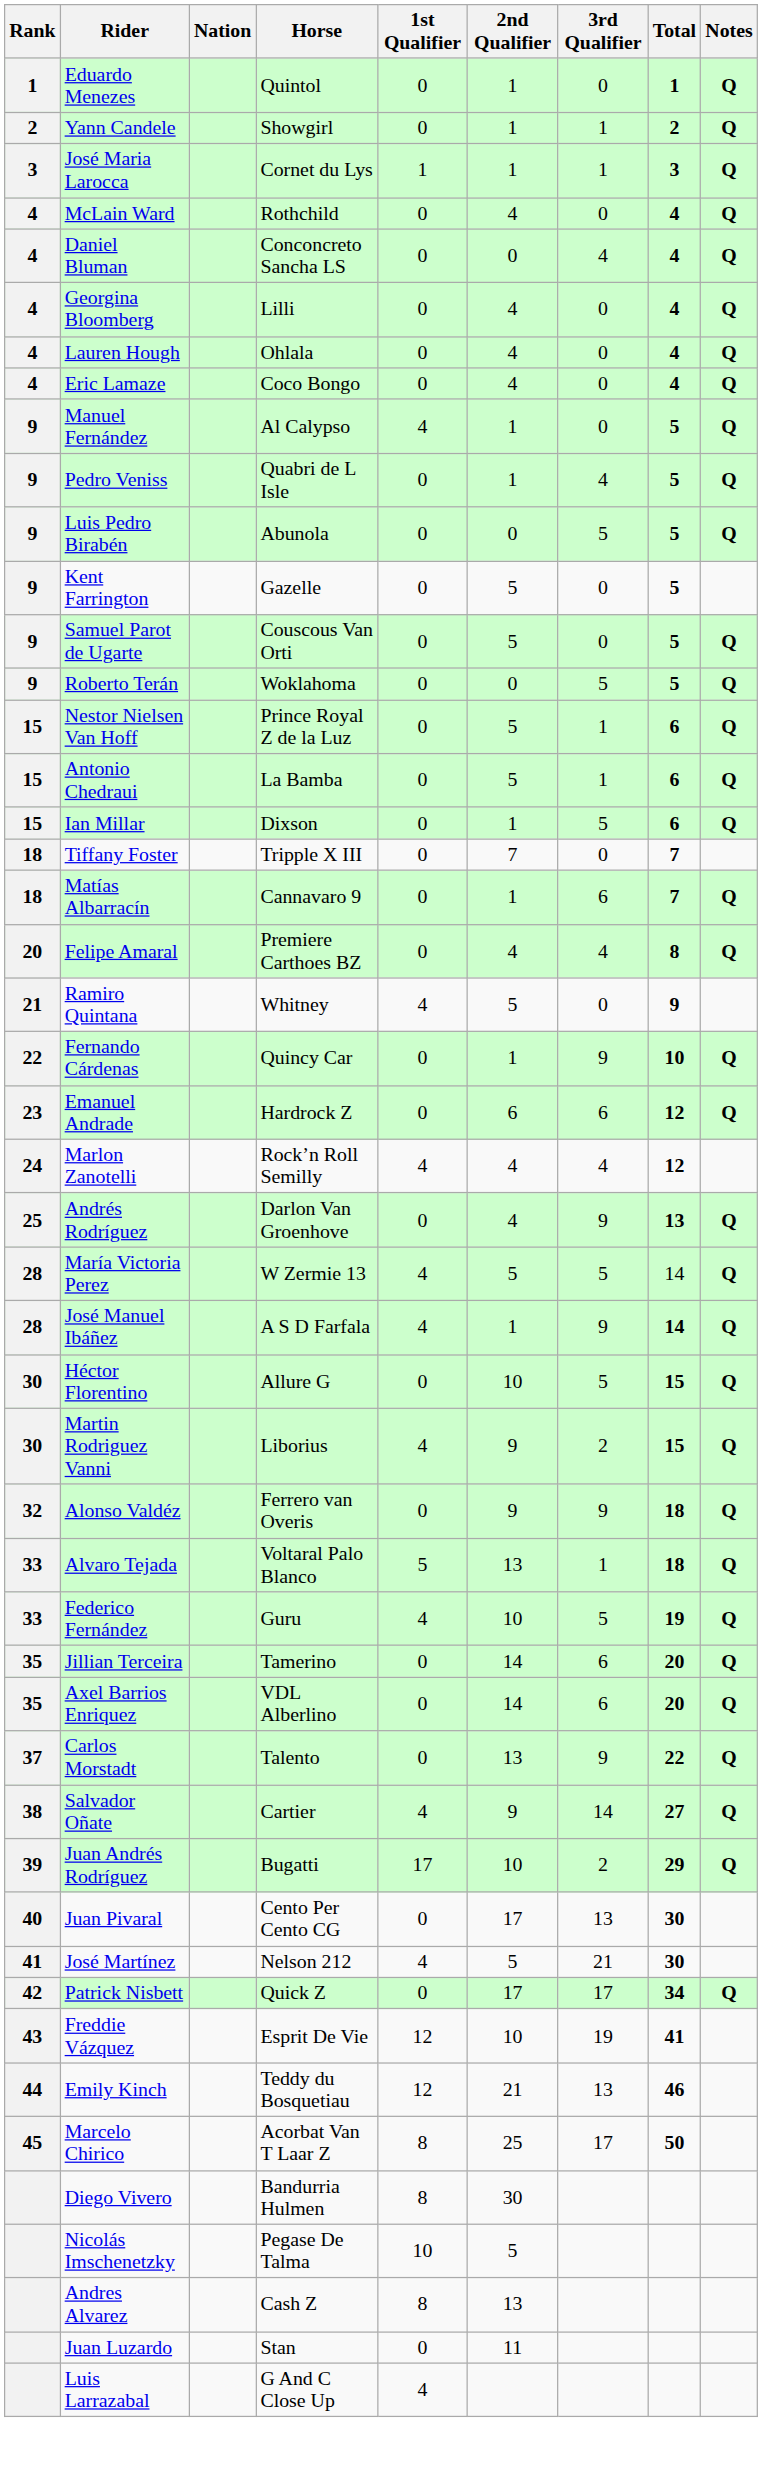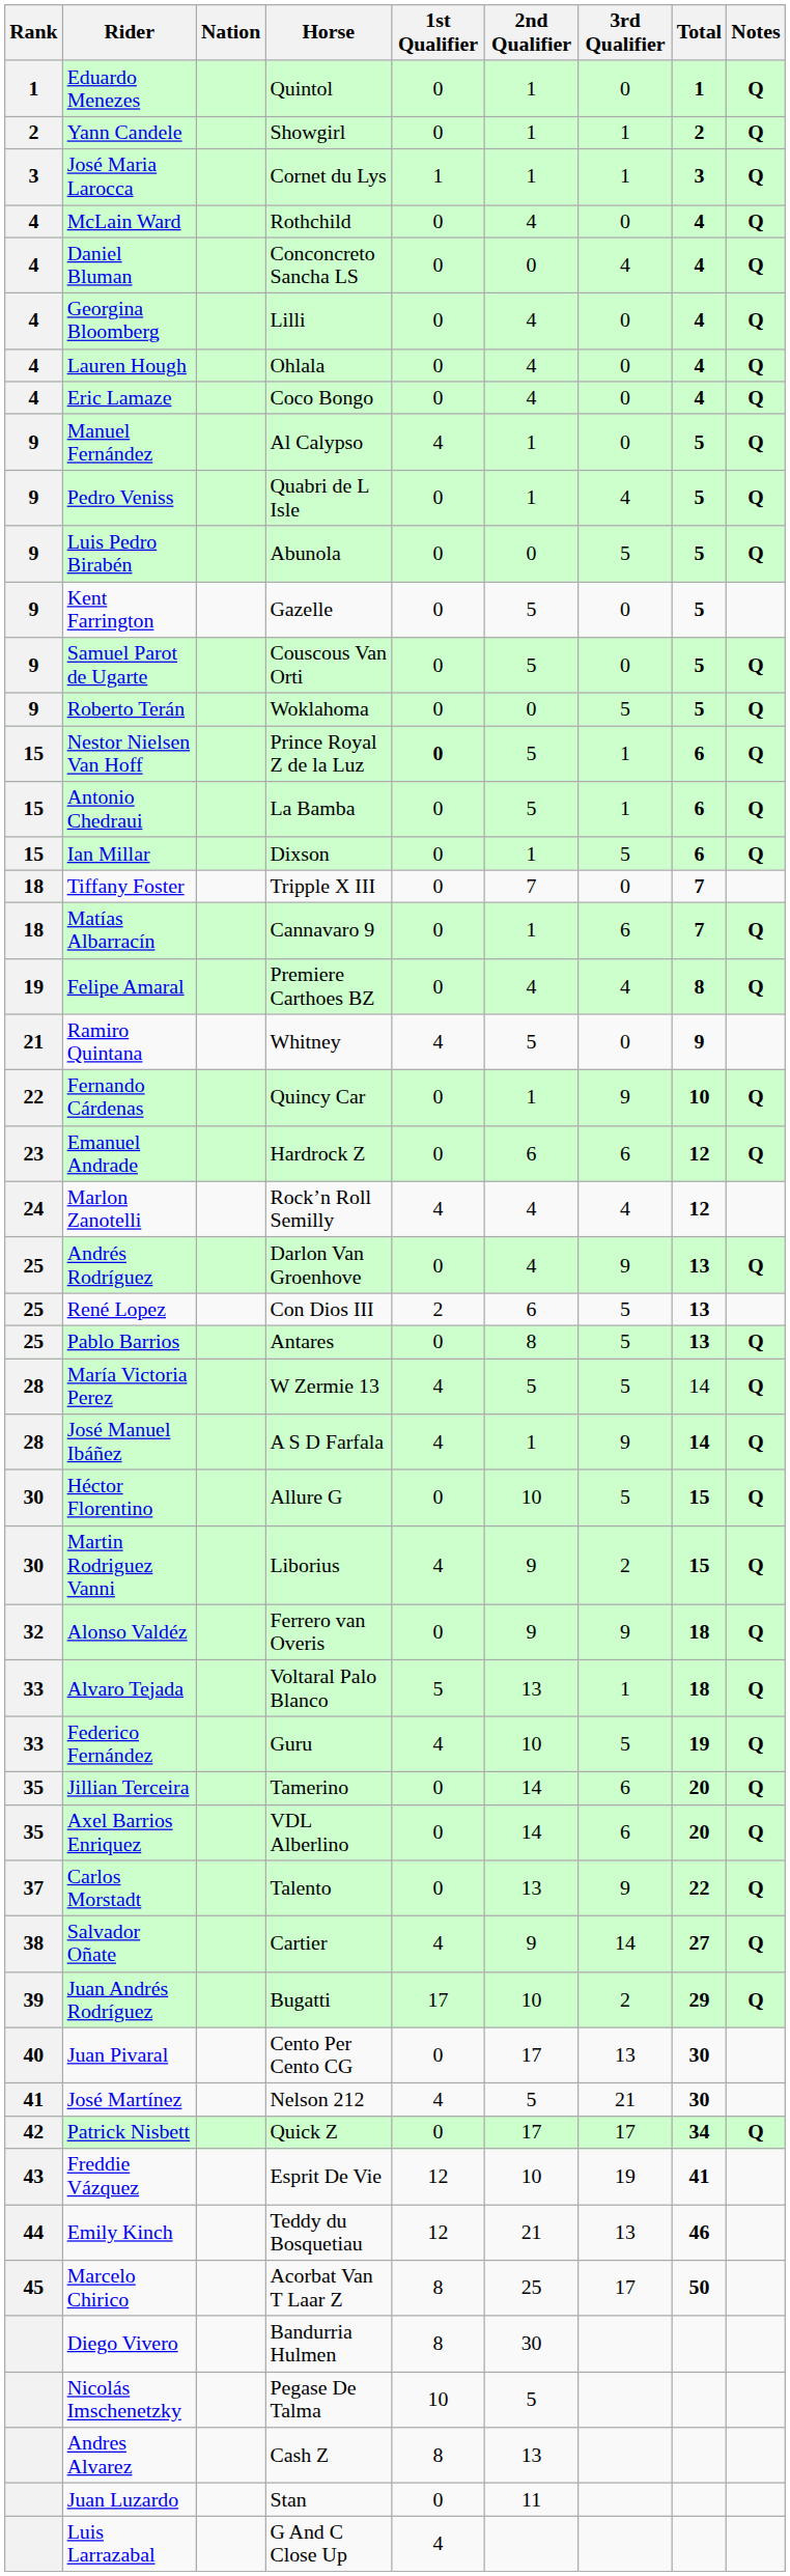Nestor Nielsen Van Hoff | 1st Qualifier: normal -> bold
Felipe Amaral | Rank: 20 -> 19
+ row: 25 | René Lopez | Con Dios III | 2 | 6 | 5 | 13
+ row: 25 | Pablo Barrios | Antares | 0 | 8 | 5 | 13 | Q
